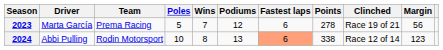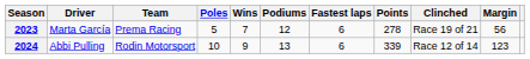2024 | Wins: 8 -> 9
2024 | Fastest laps: lightsalmon background -> no background
2024 | Points: 338 -> 339
